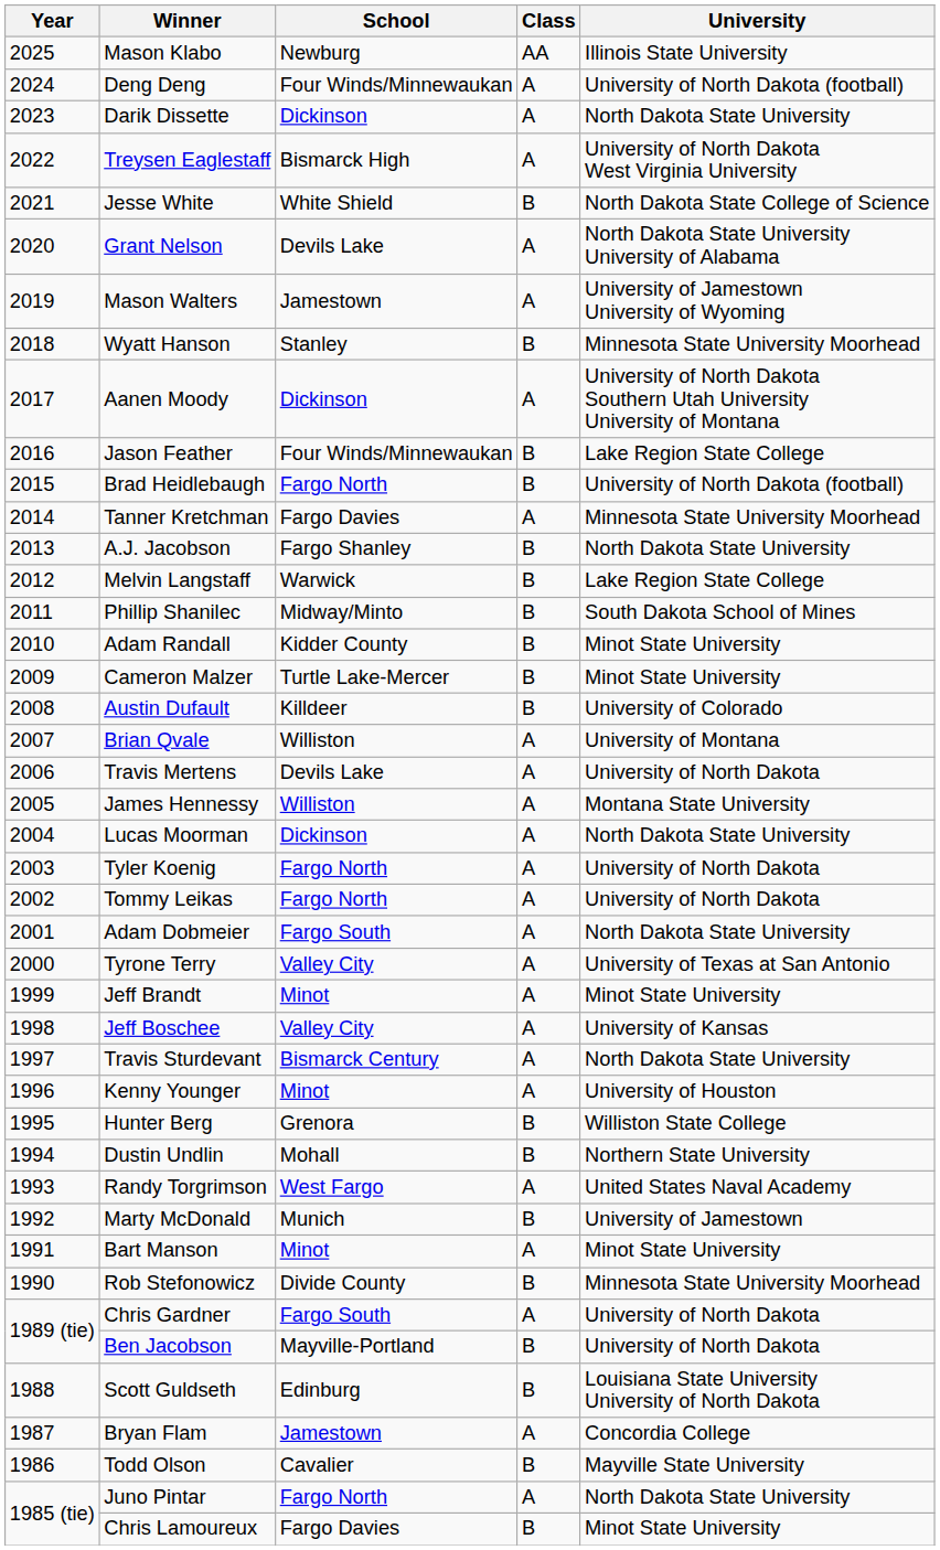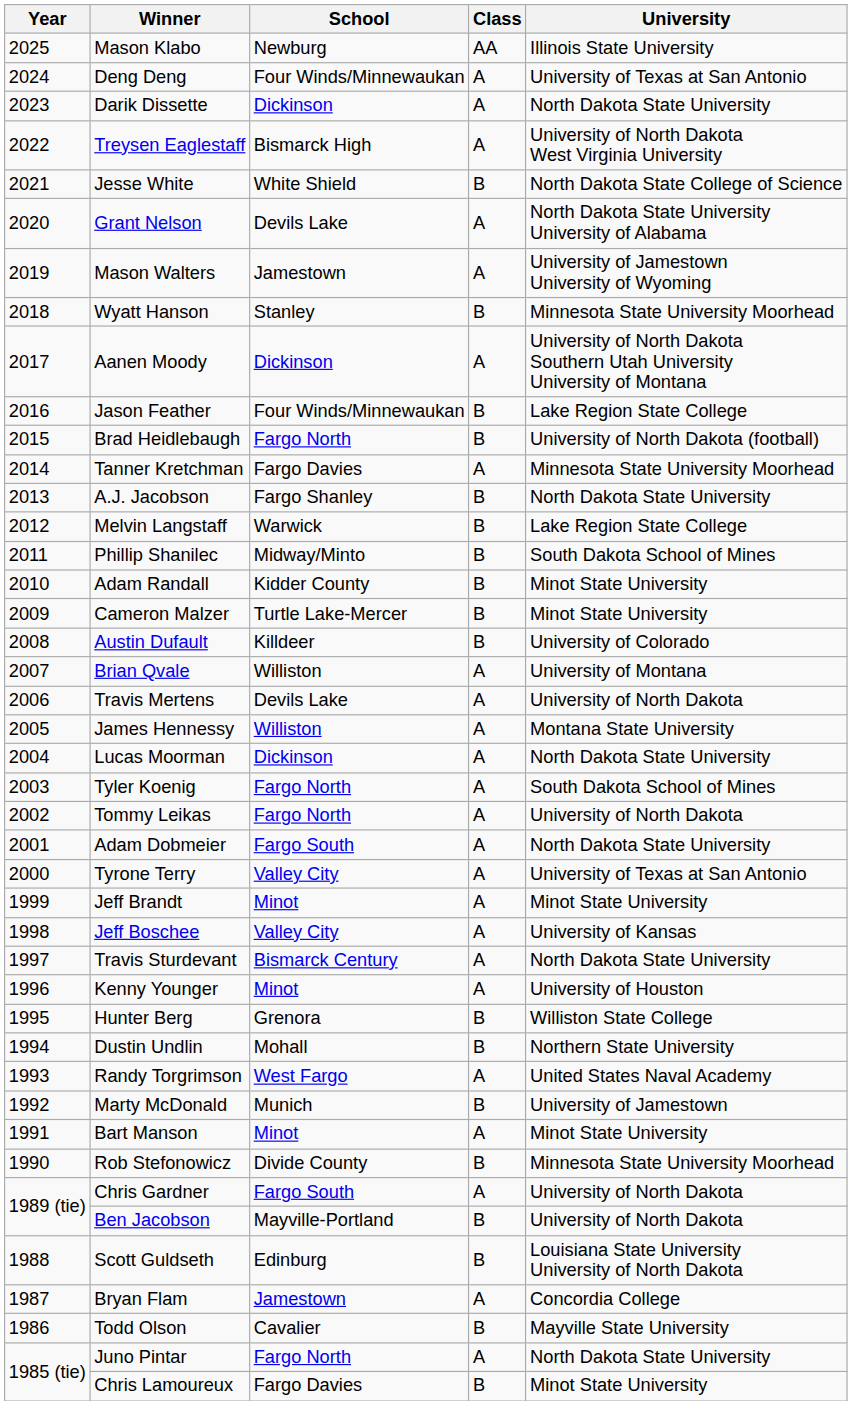Deng Deng | University: University of North Dakota (football) -> University of Texas at San Antonio
Tyler Koenig | University: University of North Dakota -> South Dakota School of Mines
